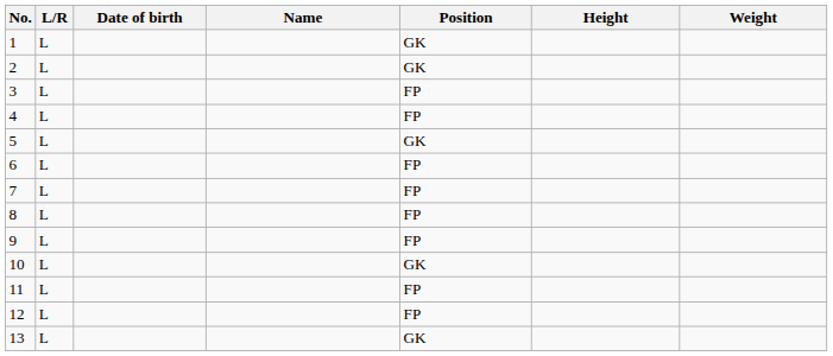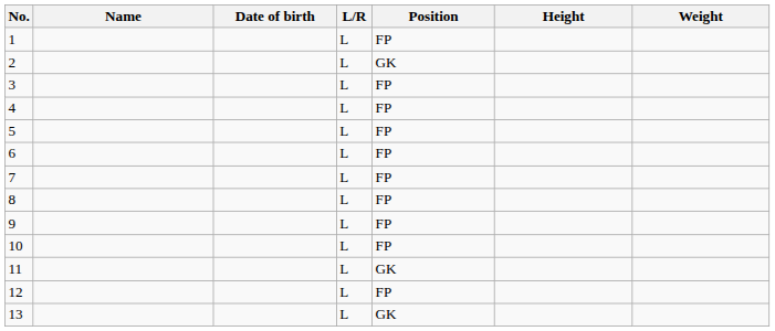columns swapped: Name <-> L/R
1 | Position: GK -> FP
5 | Position: GK -> FP
10 | Position: GK -> FP
11 | Position: FP -> GK
